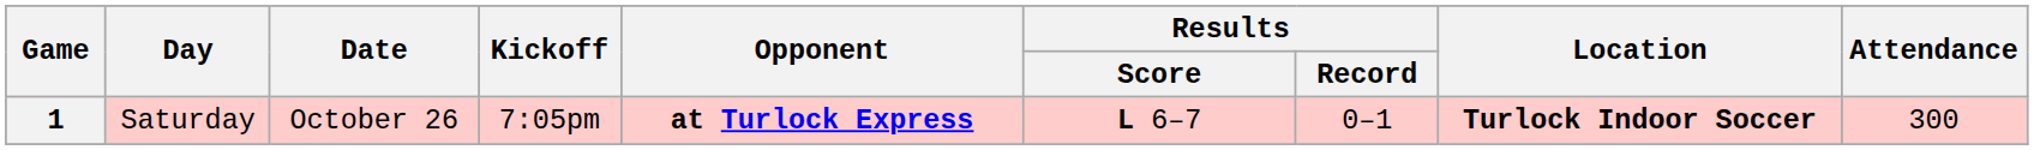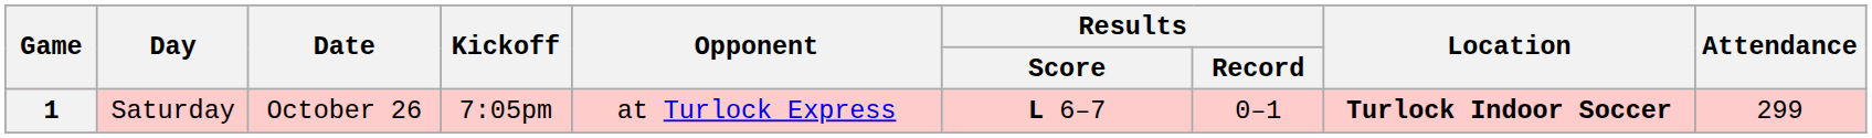1 | Opponent: bold -> normal
1 | Attendance: 300 -> 299
